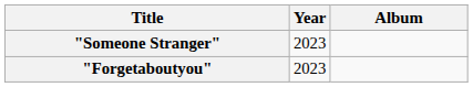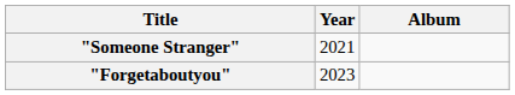"Someone Stranger" | Year: 2023 -> 2021
